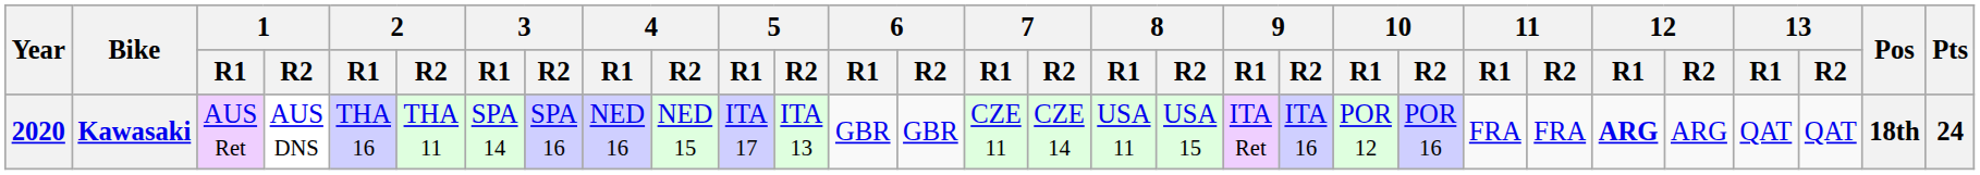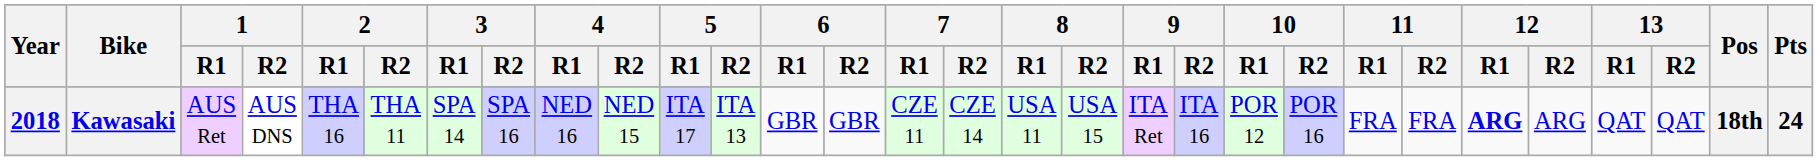Kawasaki | Year: 2020 -> 2018
